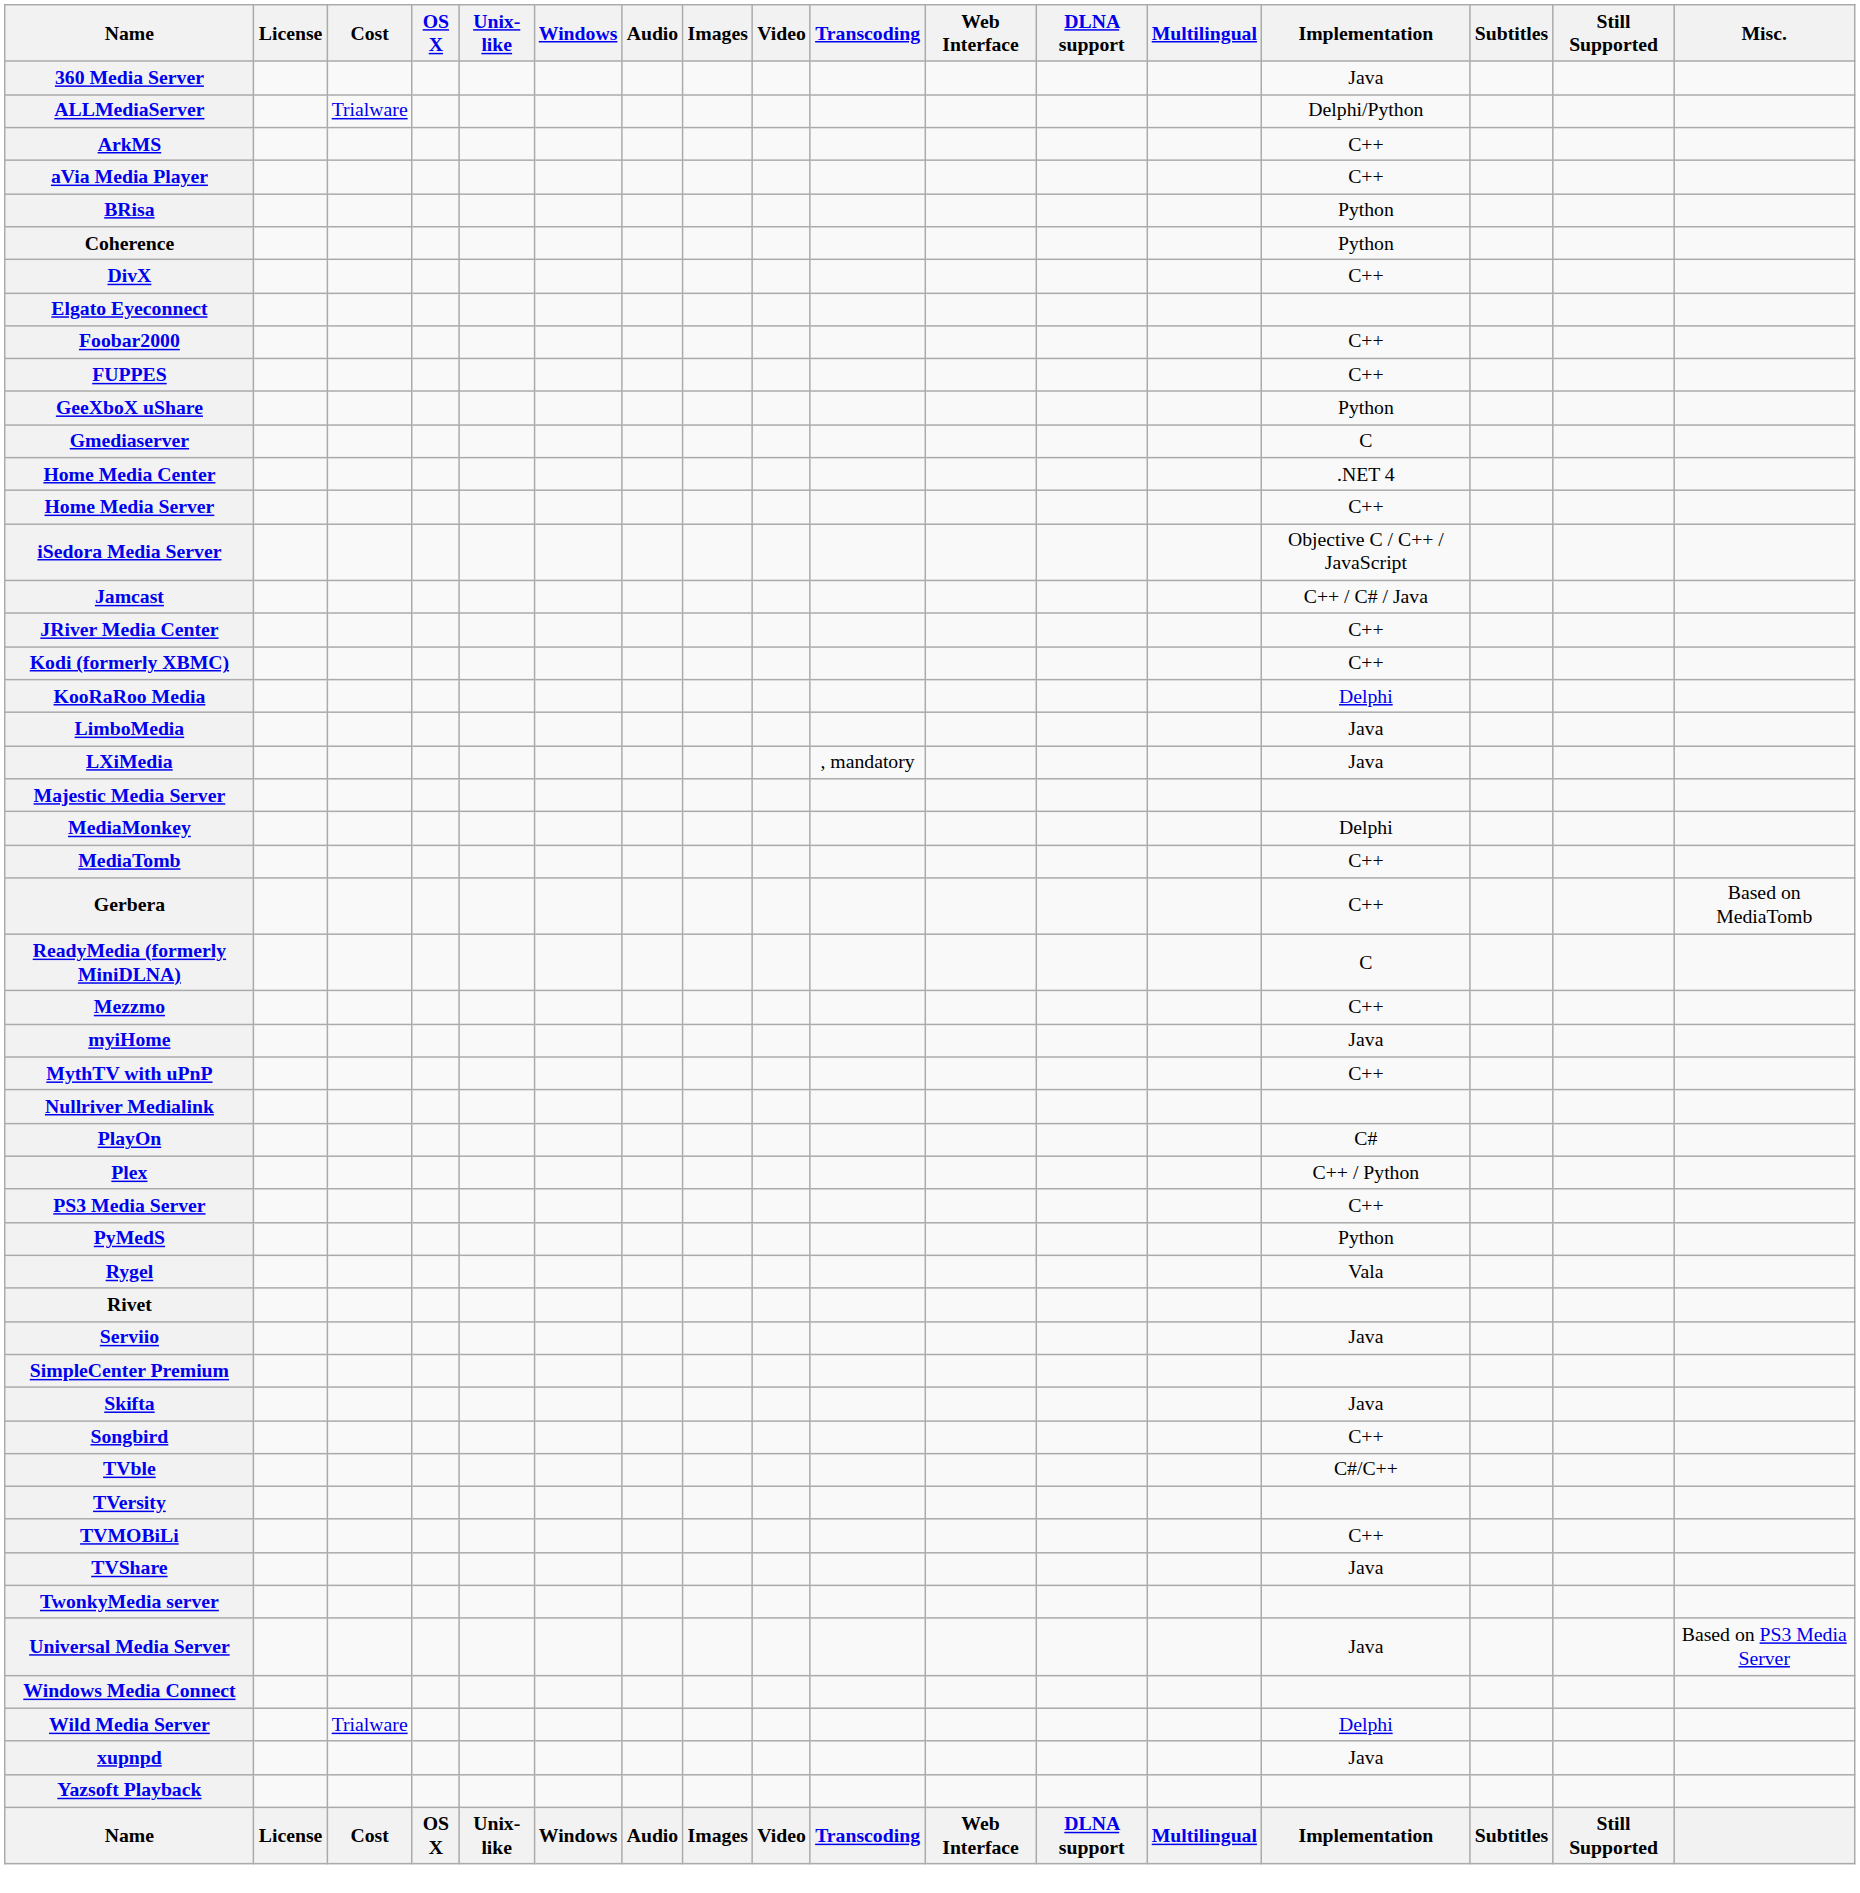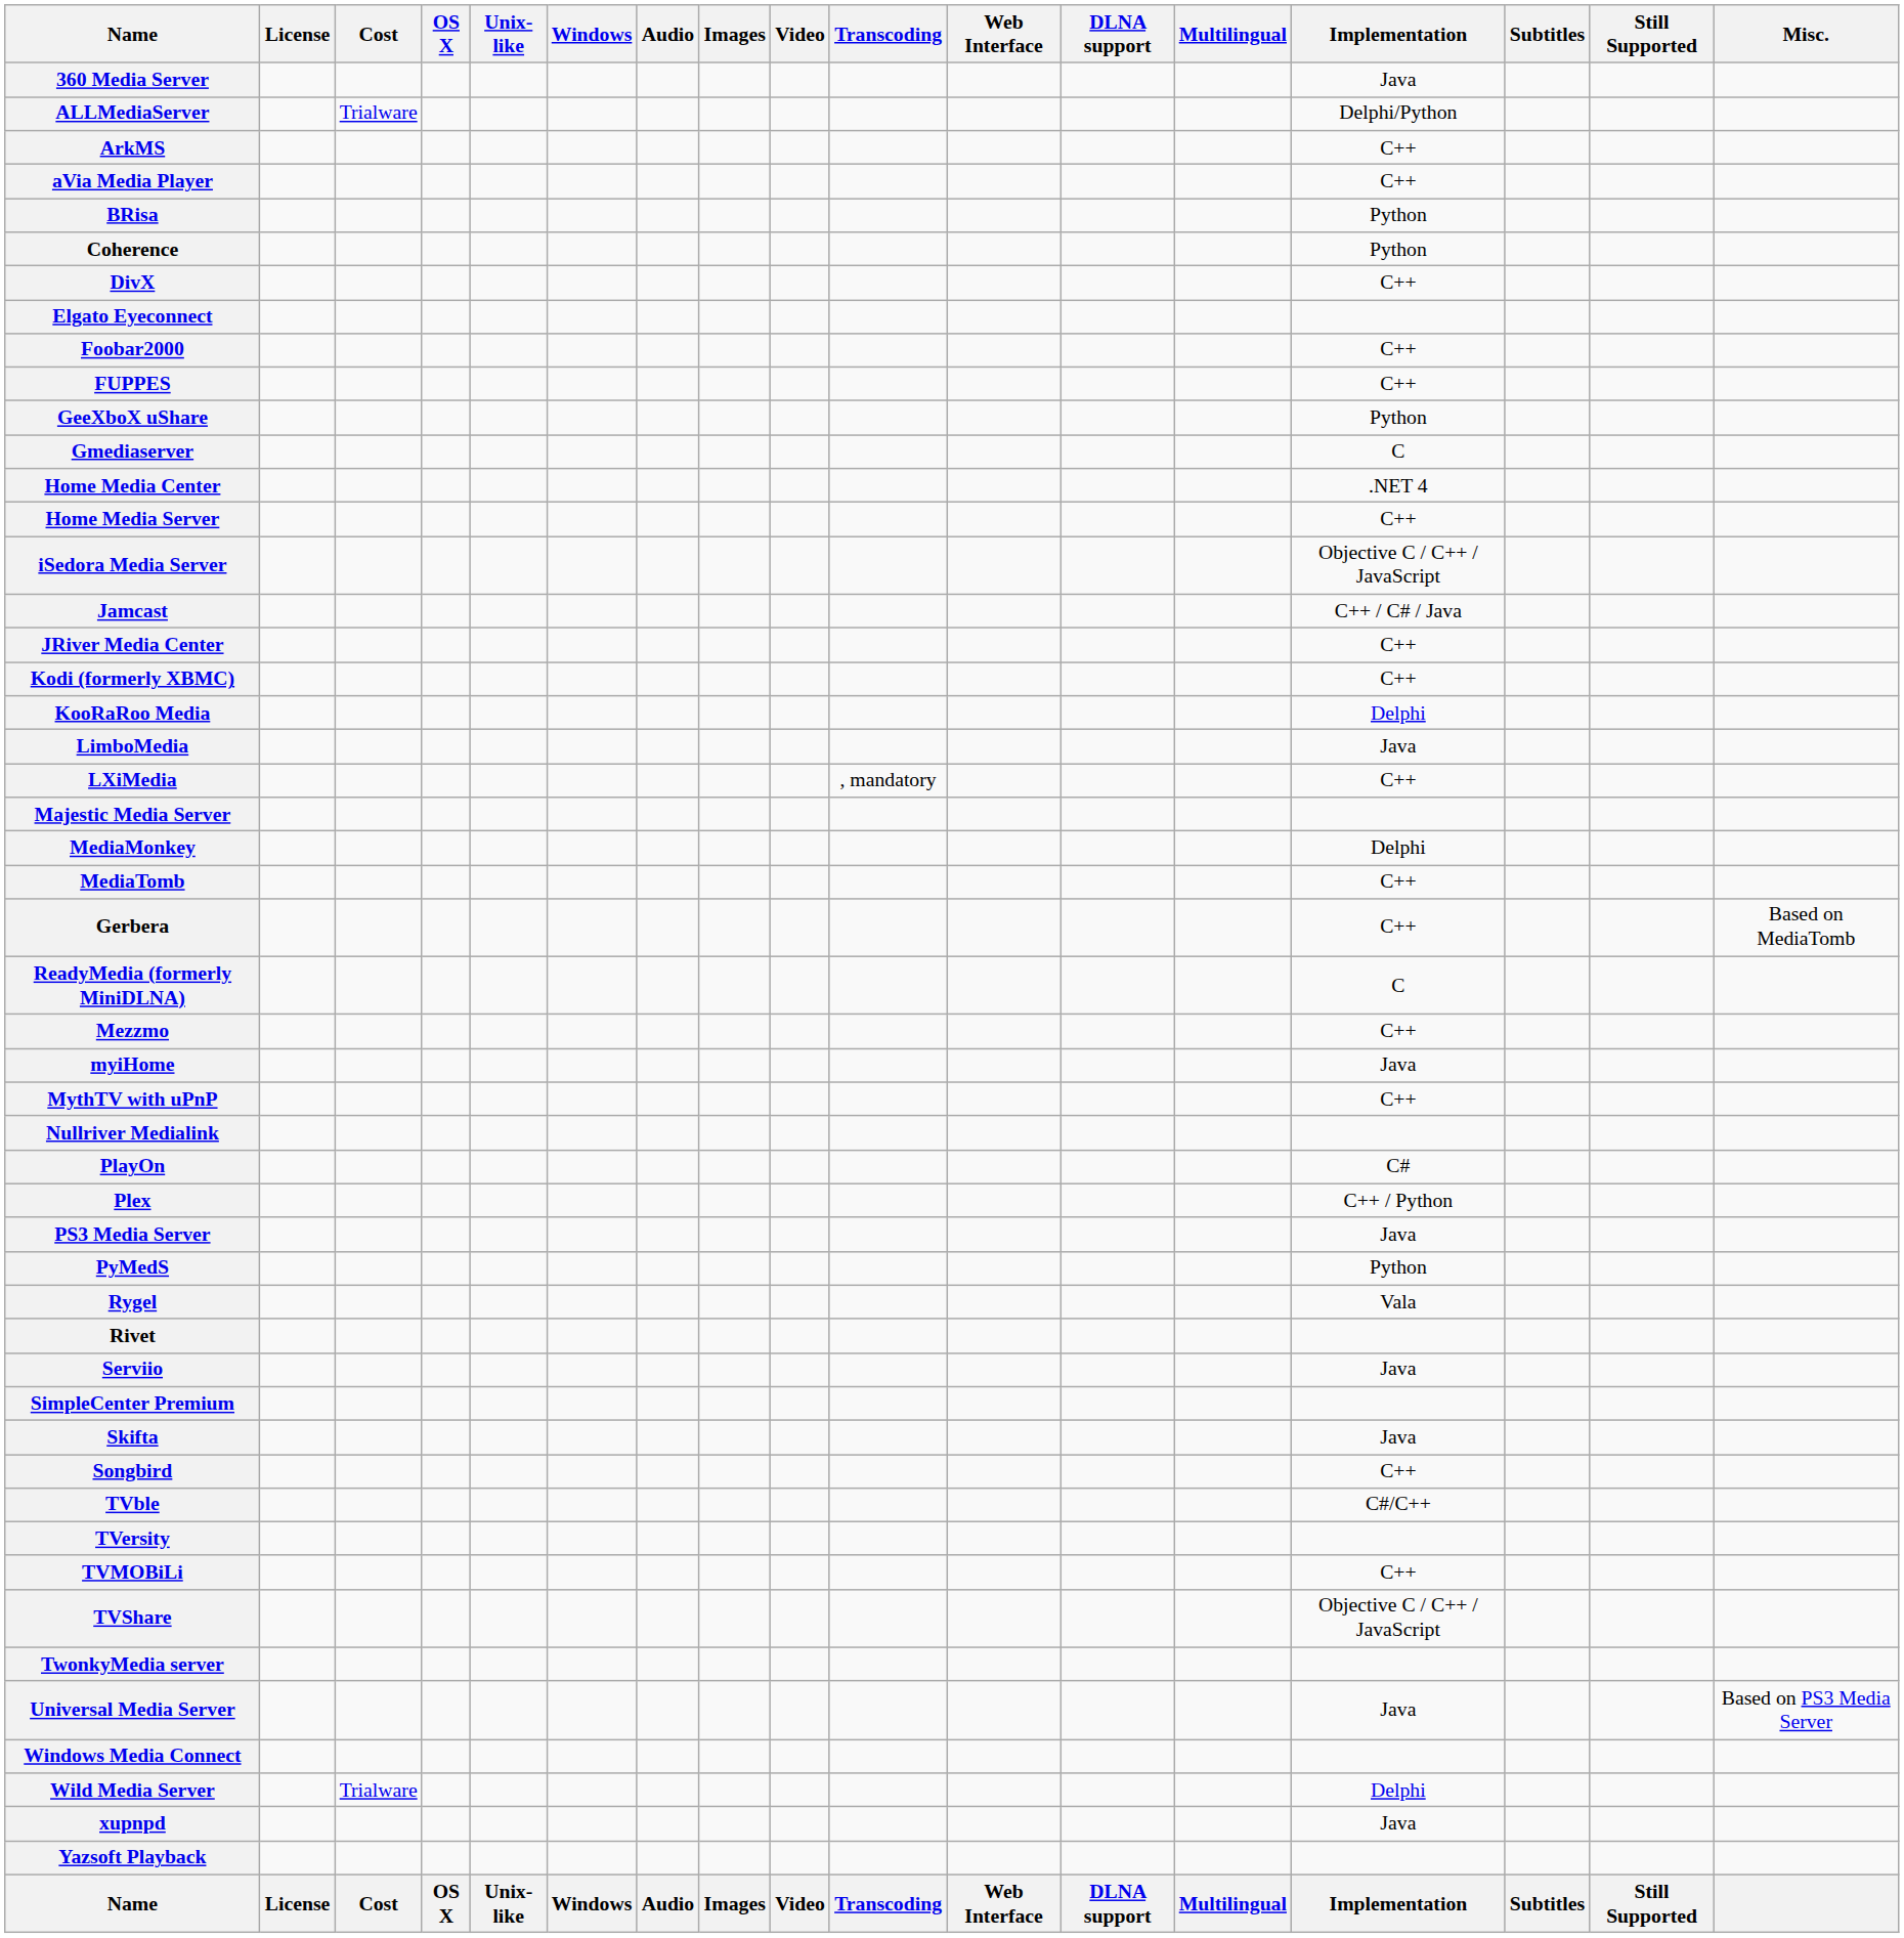LXiMedia | Implementation: Java -> C++
PS3 Media Server | Implementation: C++ -> Java
TVShare | Implementation: Java -> Objective C / C++ / JavaScript
